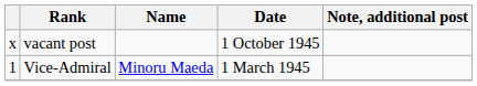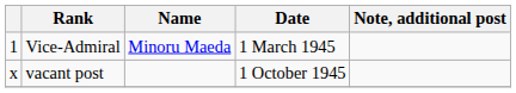rows swapped: Vice-Admiral <-> vacant post
